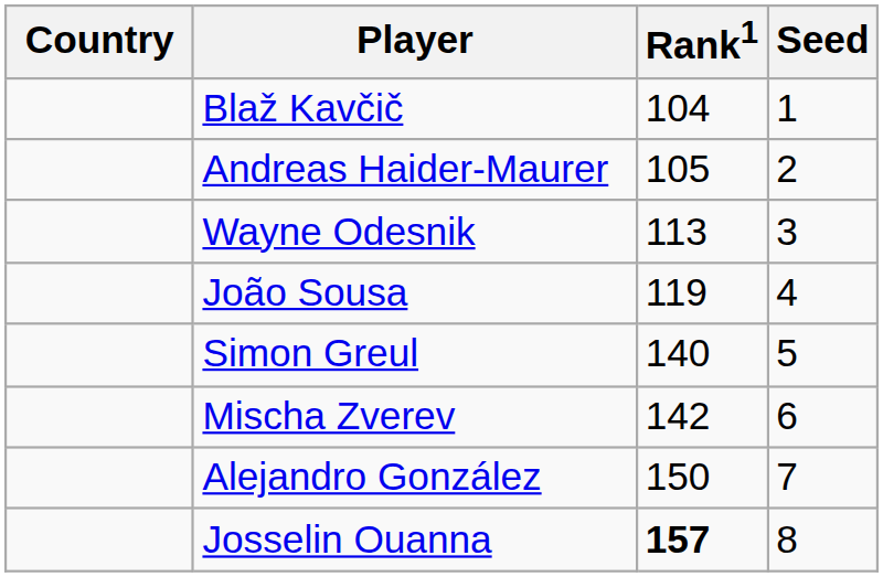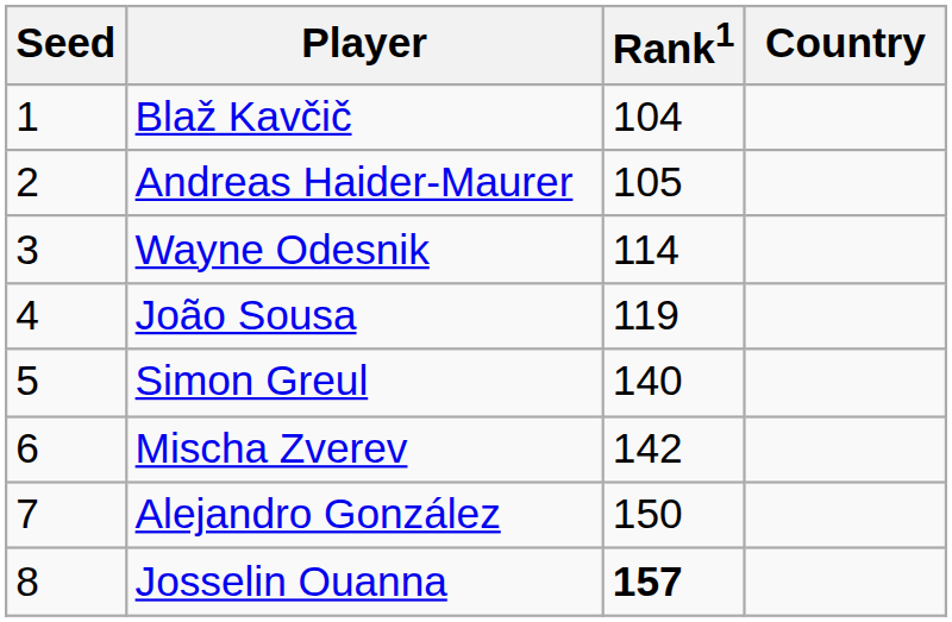columns swapped: Country <-> Seed
Wayne Odesnik | Rank1: 113 -> 114
